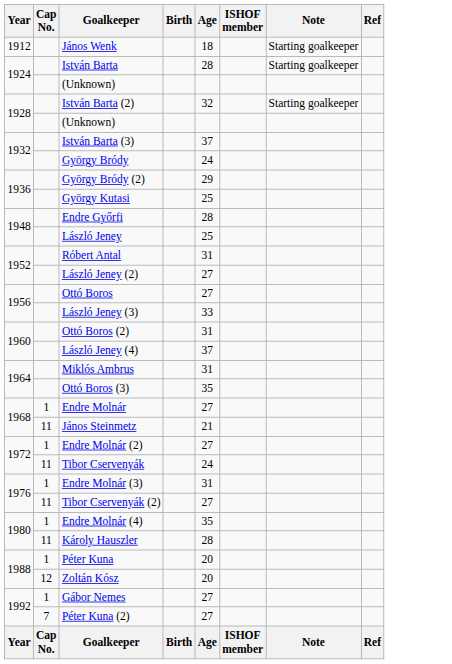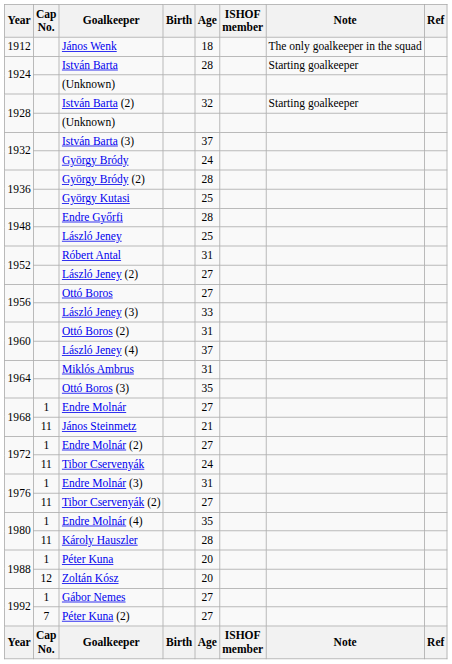János Wenk | Note: Starting goalkeeper -> The only goalkeeper in the squad
György Bródy (2) | Age: 29 -> 28
